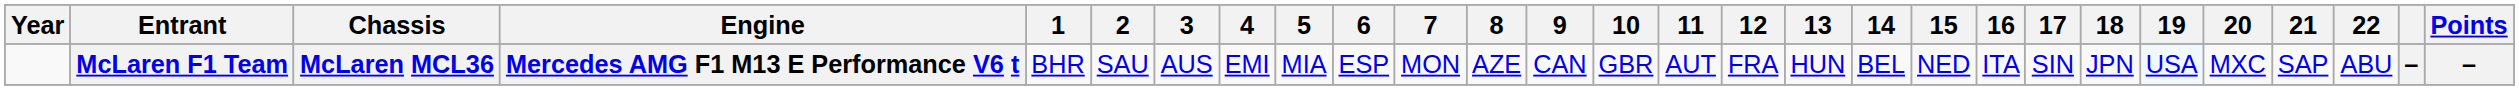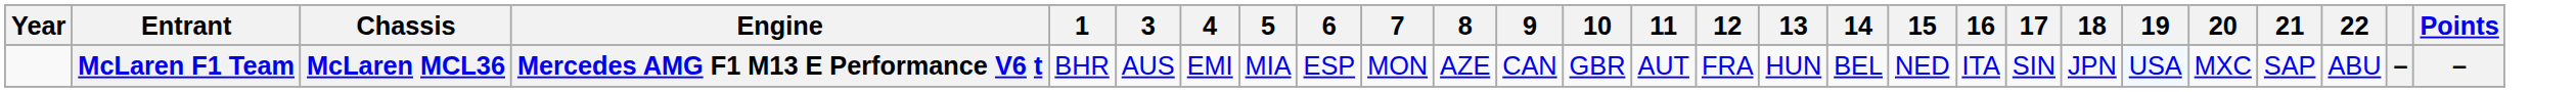- column: 2 | SAU
